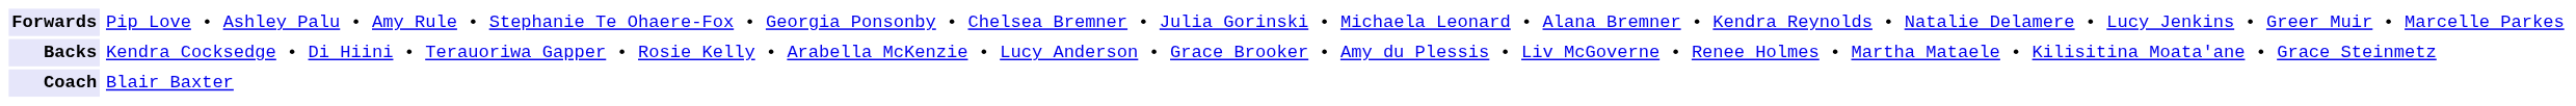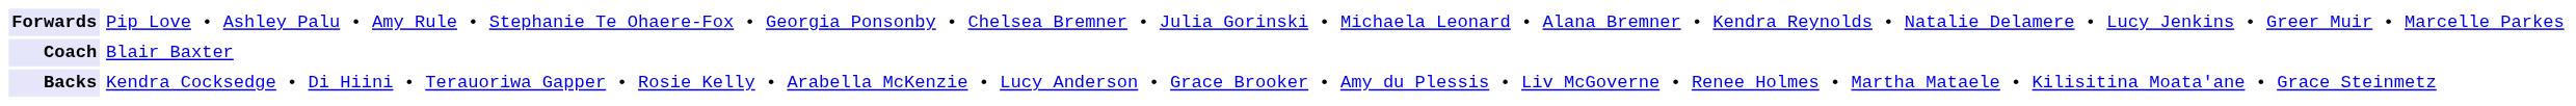rows swapped: Backs <-> Coach
